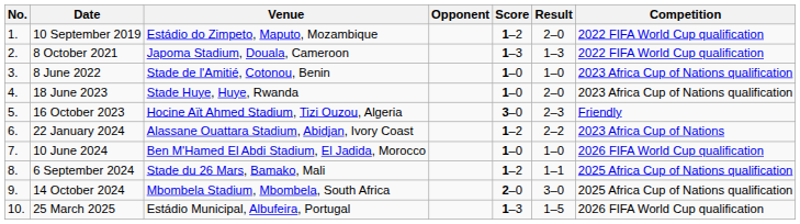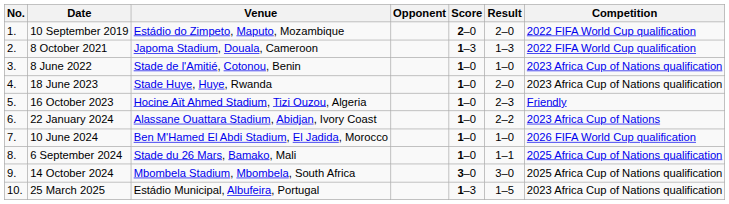10 September 2019 | Score: 1–2 -> 2–0
16 October 2023 | Score: 3–0 -> 1–0
22 January 2024 | Score: 1–2 -> 1–0
6 September 2024 | Score: 1–2 -> 1–0
14 October 2024 | Score: 2–0 -> 3–0
25 March 2025 | Competition: 2026 FIFA World Cup qualification -> 2023 Africa Cup of Nations qualification
